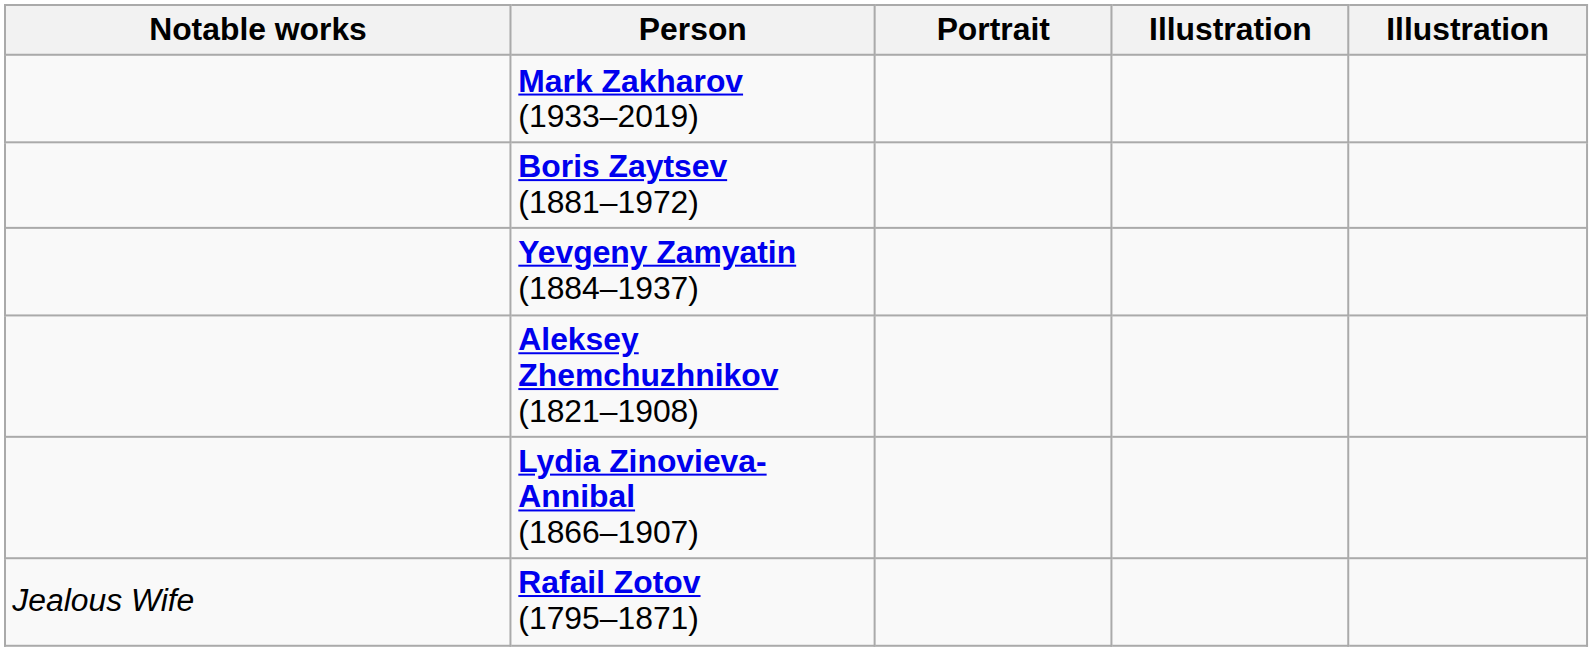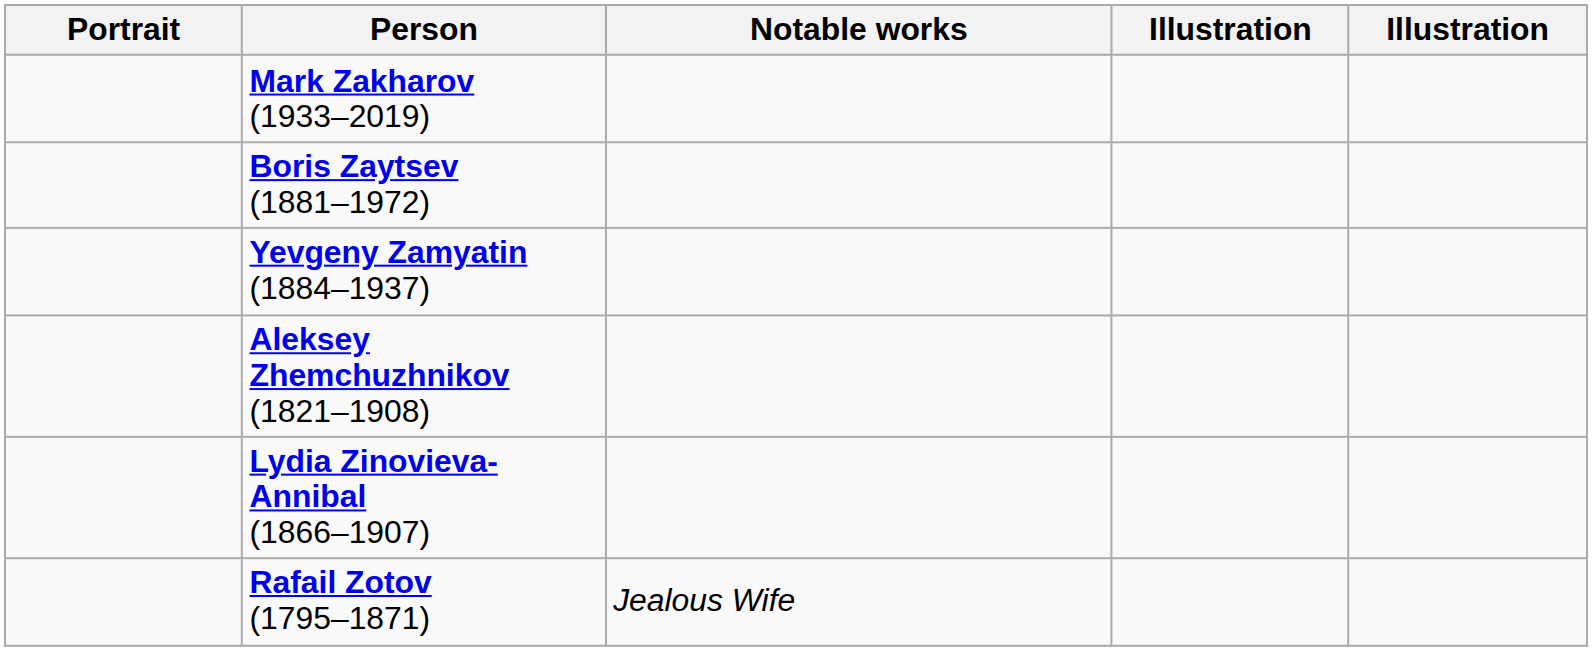columns swapped: Portrait <-> Notable works
